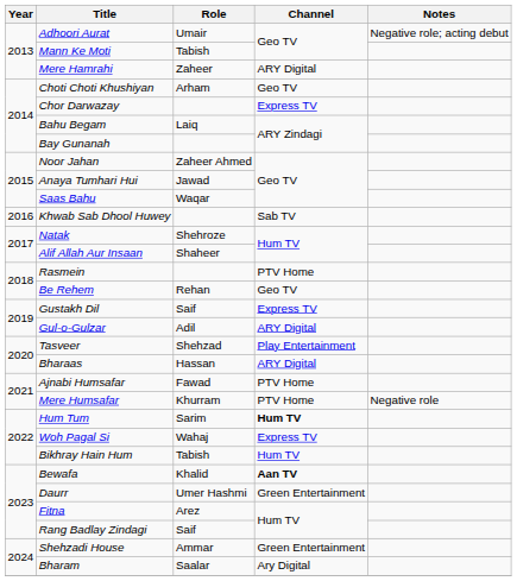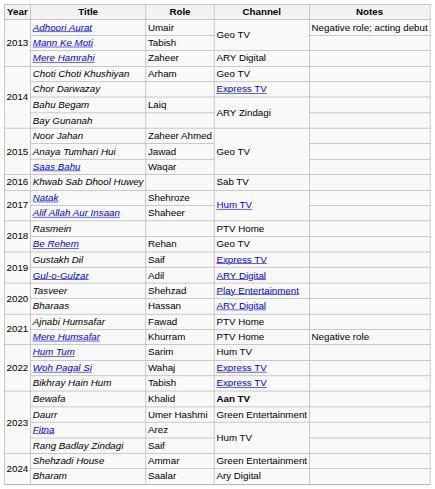Hum Tum | Channel: bold -> normal
Bikhray Hain Hum | Channel: Hum TV -> Express TV
